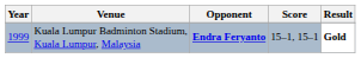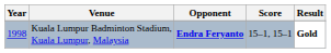Kuala Lumpur Badminton Stadium, Kuala Lumpur, Malaysia | Year: 1999 -> 1998
